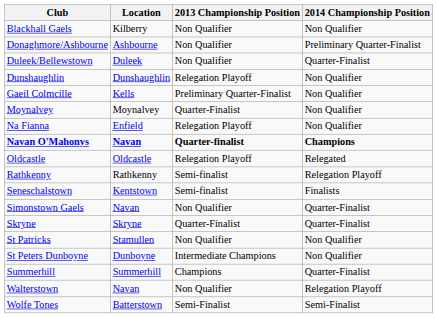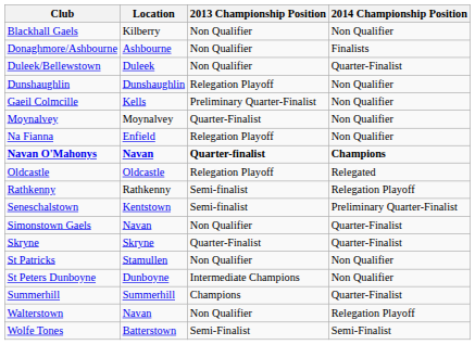Donaghmore/Ashbourne | 2014 Championship Position: Preliminary Quarter-Finalist -> Finalists
Seneschalstown | 2014 Championship Position: Finalists -> Preliminary Quarter-Finalist
